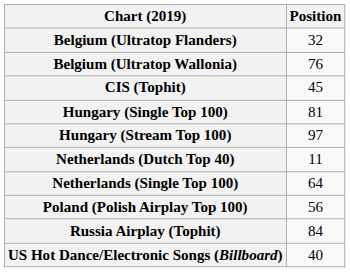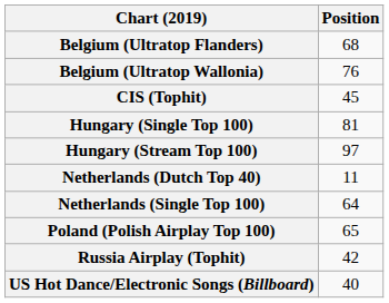Belgium (Ultratop Flanders) | Position: 32 -> 68
Poland (Polish Airplay Top 100) | Position: 56 -> 65
Russia Airplay (Tophit) | Position: 84 -> 42
